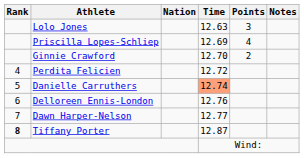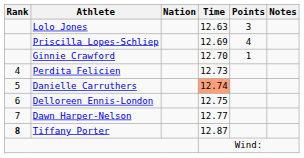Ginnie Crawford | Points: 2 -> 1
Perdita Felicien | Time: 12.72 -> 12.73
Delloreen Ennis-London | Time: 12.76 -> 12.75
